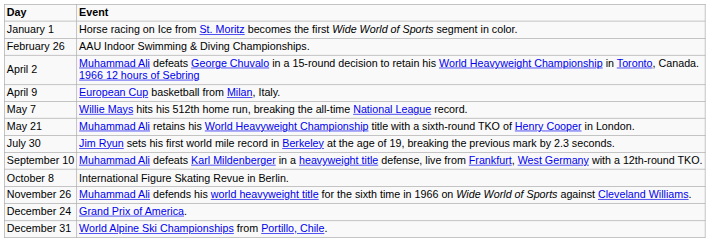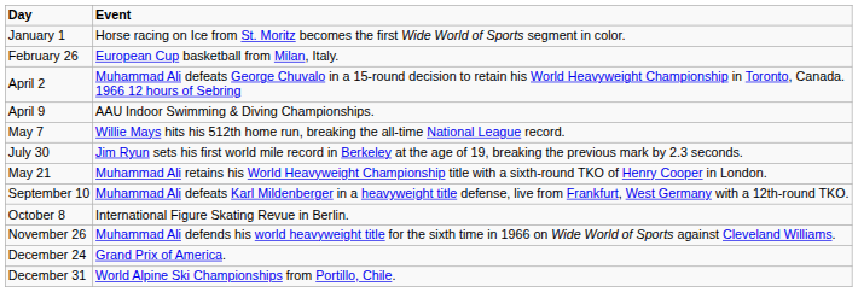February 26 | Event: AAU Indoor Swimming & Diving Championships. -> European Cup basketball from Milan, Italy.
April 9 | Event: European Cup basketball from Milan, Italy. -> AAU Indoor Swimming & Diving Championships.
rows swapped: May 21 <-> July 30
